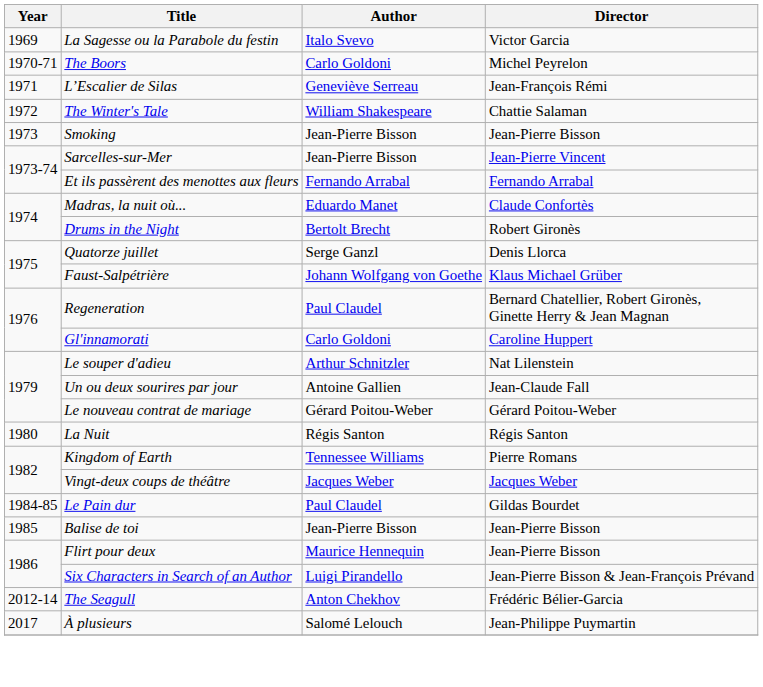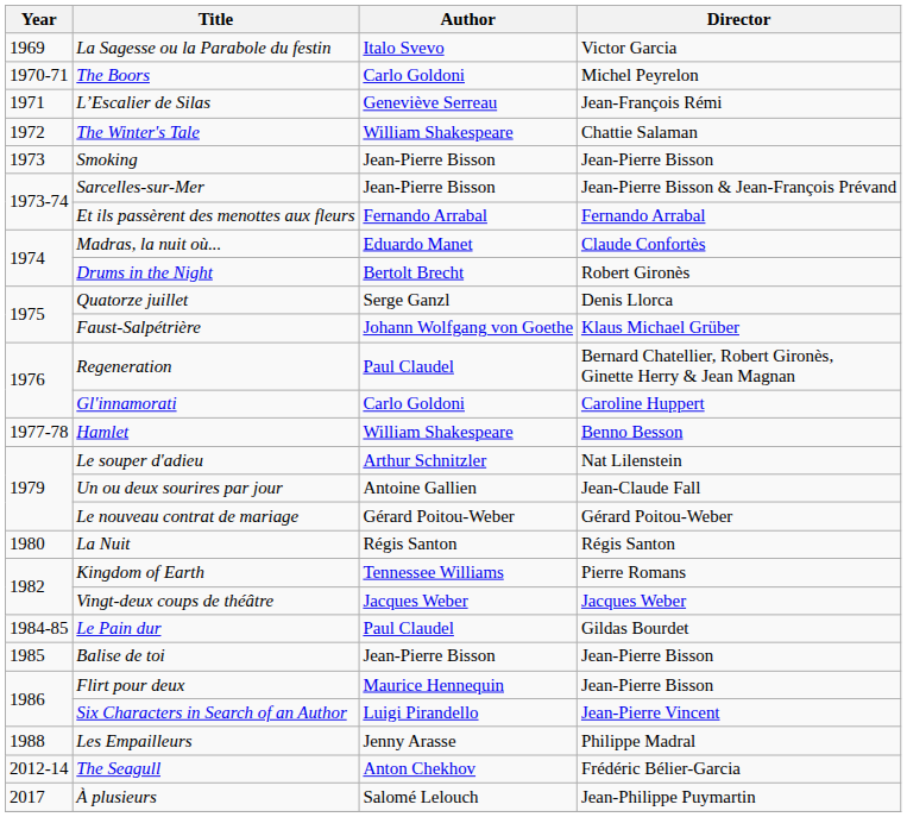Sarcelles-sur-Mer | Director: Jean-Pierre Vincent -> Jean-Pierre Bisson & Jean-François Prévand
+ row: 1977-78 | Hamlet | William Shakespeare | Benno Besson
Six Characters in Search of an Author | Director: Jean-Pierre Bisson & Jean-François Prévand -> Jean-Pierre Vincent
+ row: 1988 | Les Empailleurs | Jenny Arasse | Philippe Madral
